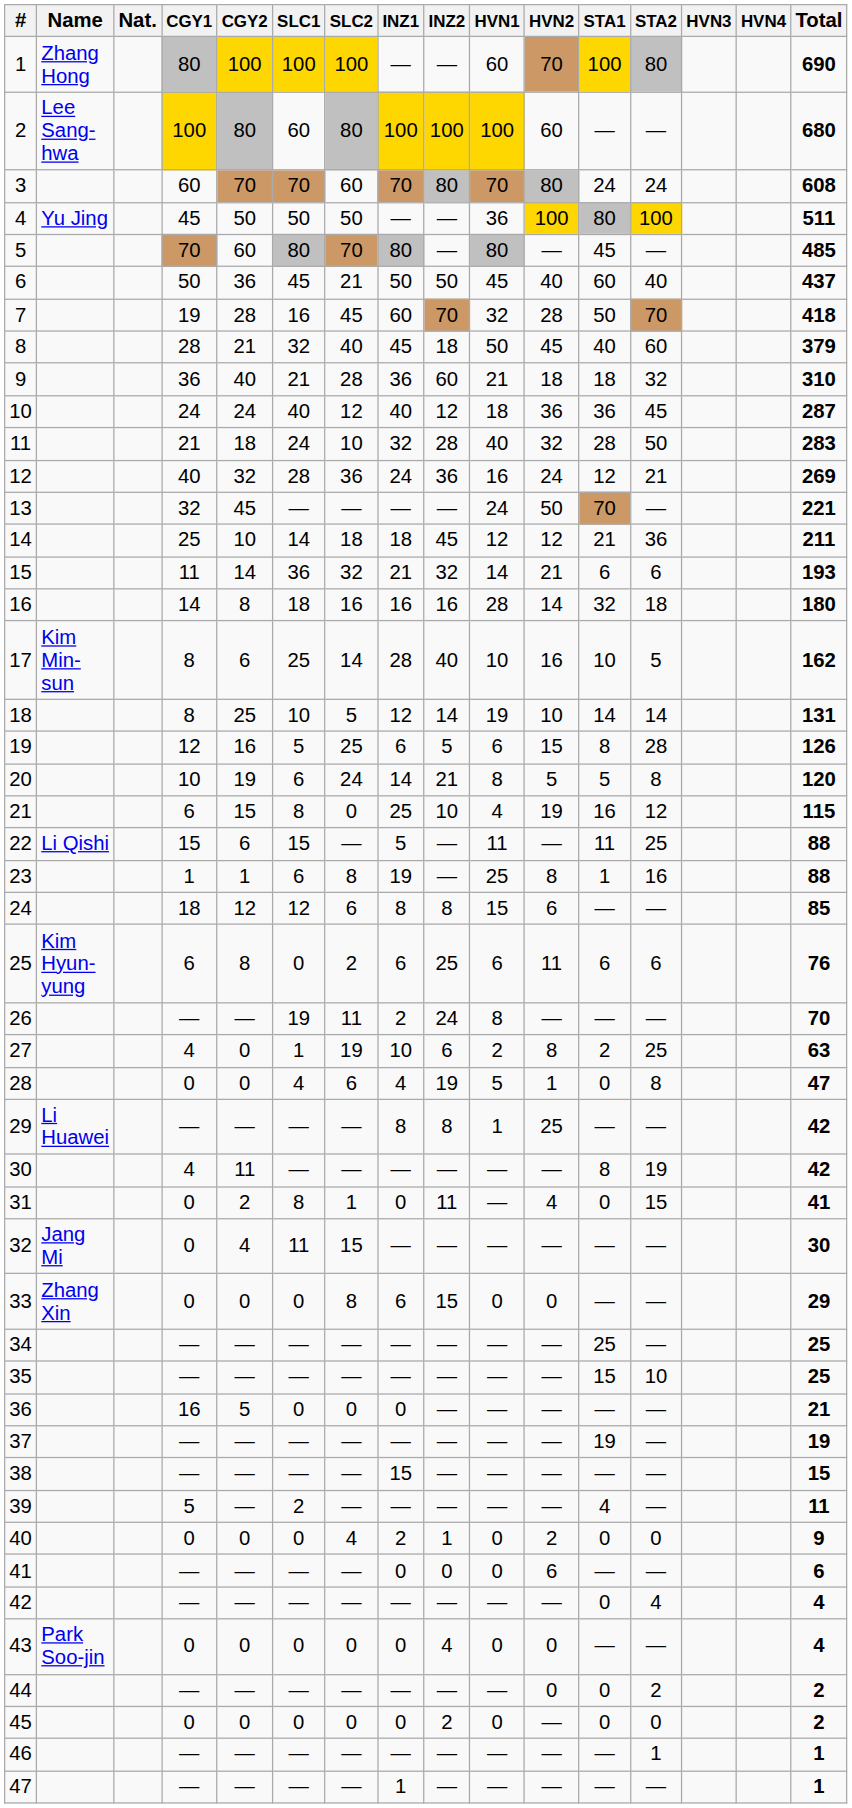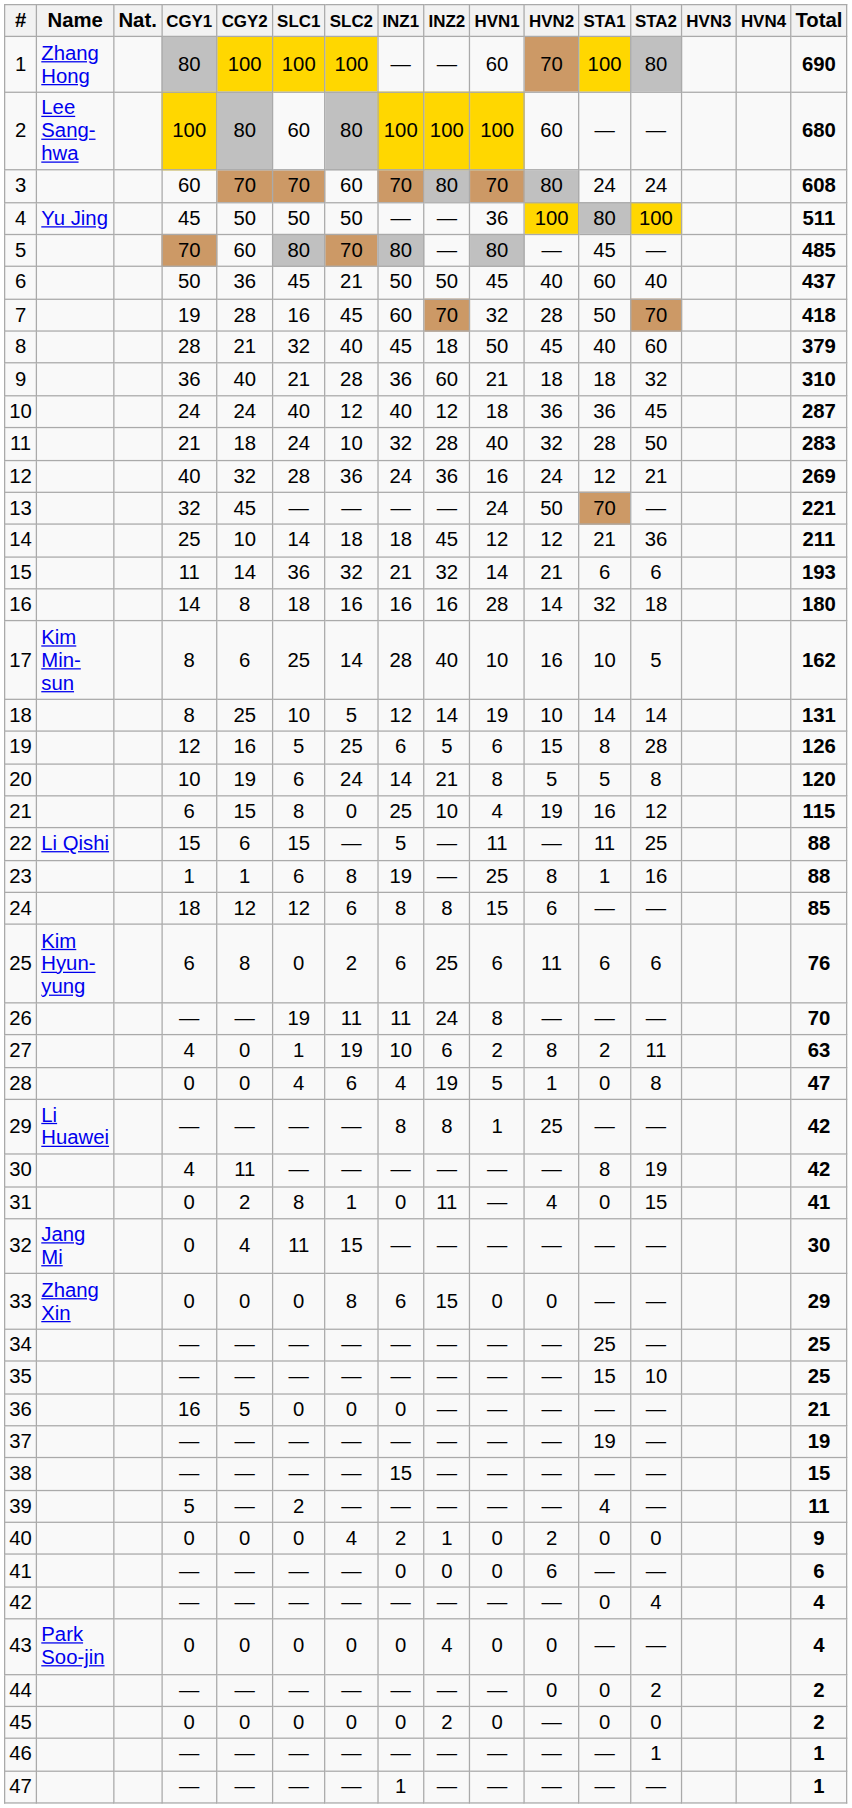26 | INZ1: 2 -> 11
27 | STA2: 25 -> 11
